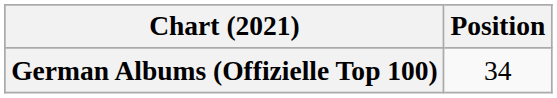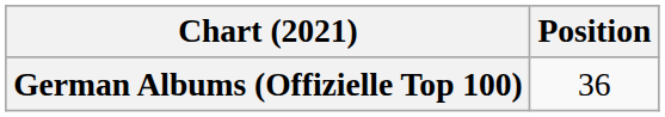German Albums (Offizielle Top 100) | Position: 34 -> 36
